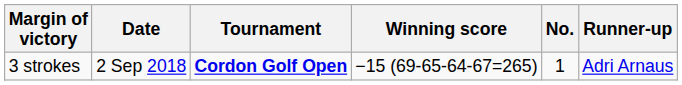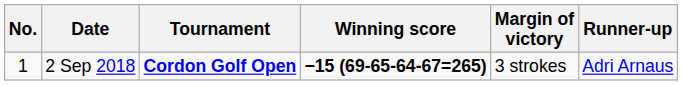columns swapped: No. <-> Margin of victory
2 Sep 2018 | Winning score: normal -> bold
